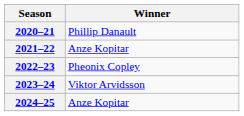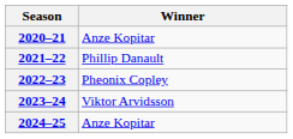2020–21 | Winner: Phillip Danault -> Anze Kopitar
2021–22 | Winner: Anze Kopitar -> Phillip Danault
